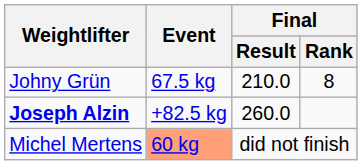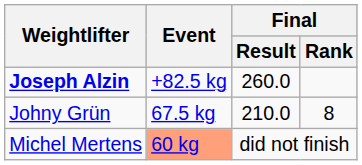rows swapped: Joseph Alzin <-> Johny Grün
